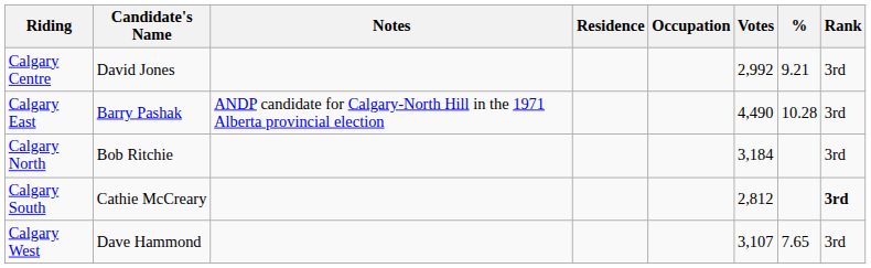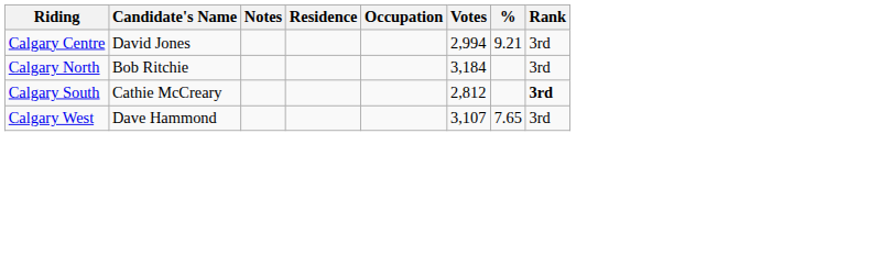Calgary Centre | Votes: 2,992 -> 2,994
- row: Calgary East | Barry Pashak | ANDP candidate for Calgary-North Hill in the 1971 Alberta provincial election | 4,490 | 10.28 | 3rd
